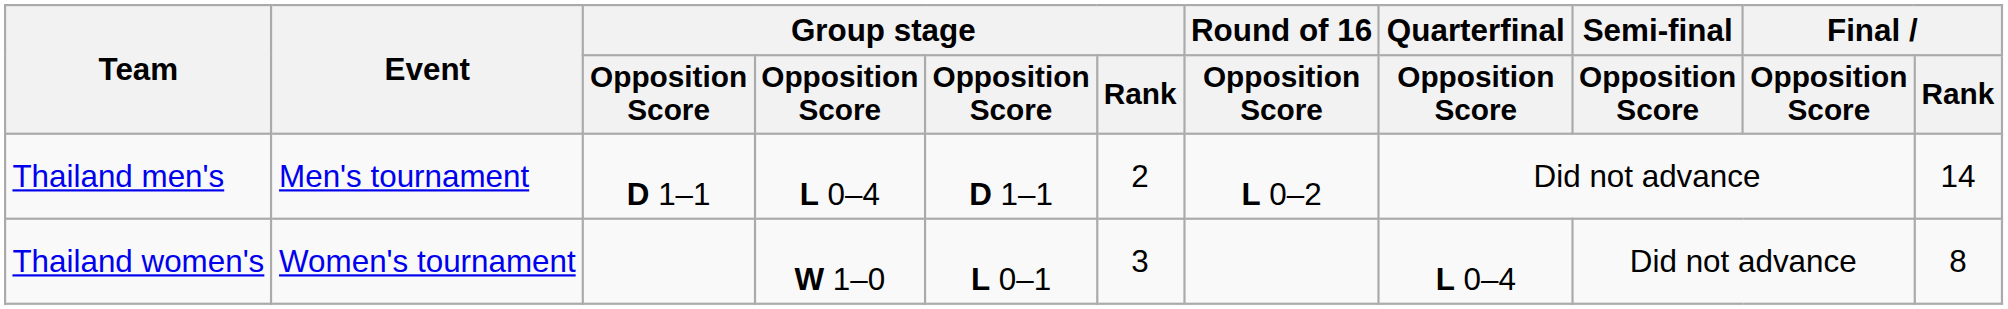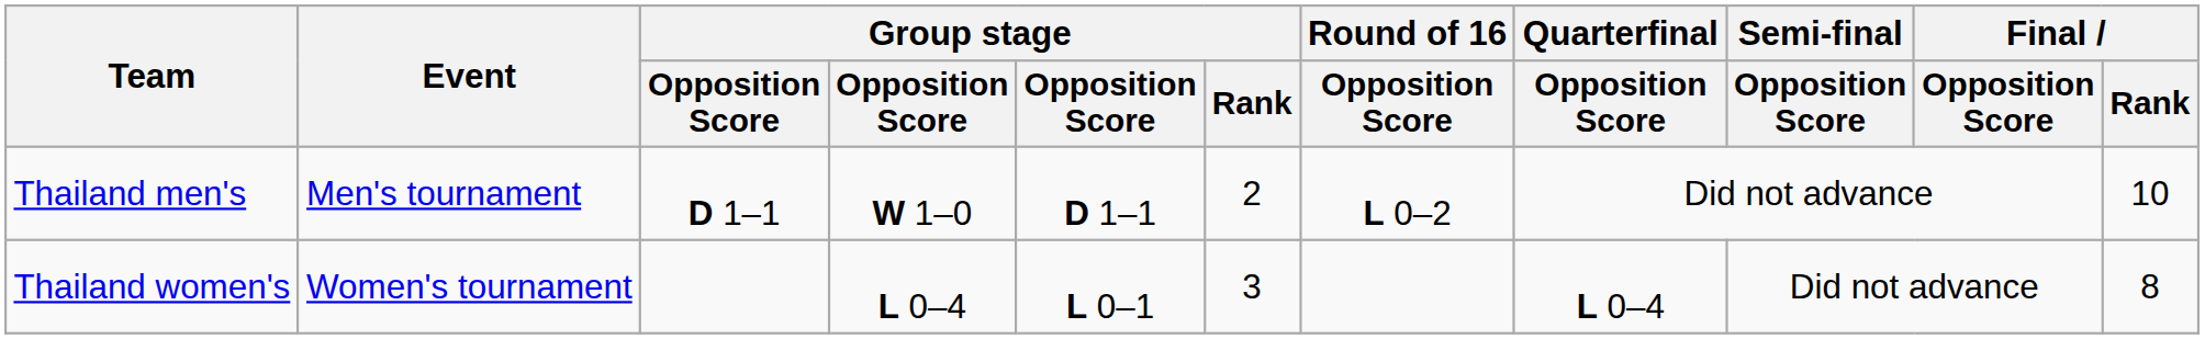Thailand men's | column 4: L 0–4 -> W 1–0
Thailand men's | Final / Rank: 14 -> 10
Thailand women's | column 4: W 1–0 -> L 0–4
